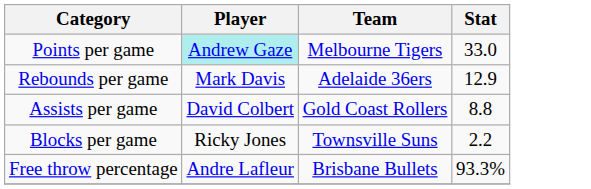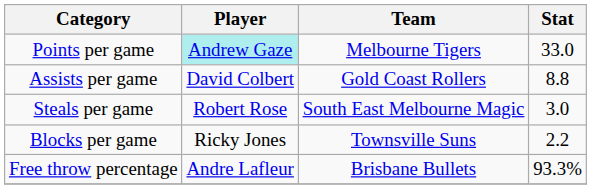- row: Rebounds per game | Mark Davis | Adelaide 36ers | 12.9
+ row: Steals per game | Robert Rose | South East Melbourne Magic | 3.0
